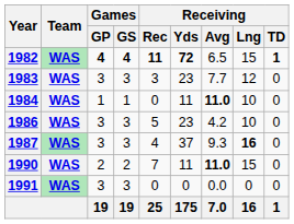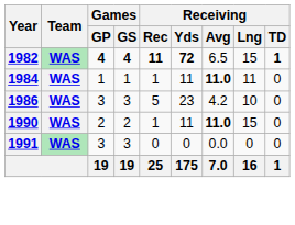- row: 1983 | WAS | 3 | 3 | 3 | 23 | 7.7 | 12 | 0
1984 | Receiving / Rec: 0 -> 1
1984 | Receiving / Lng: 10 -> 11
- row: 1987 | WAS | 3 | 3 | 4 | 37 | 9.3 | 16 | 0
1990 | Receiving / Rec: 7 -> 1
